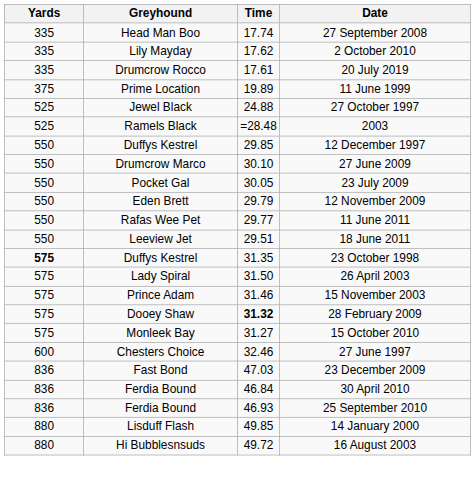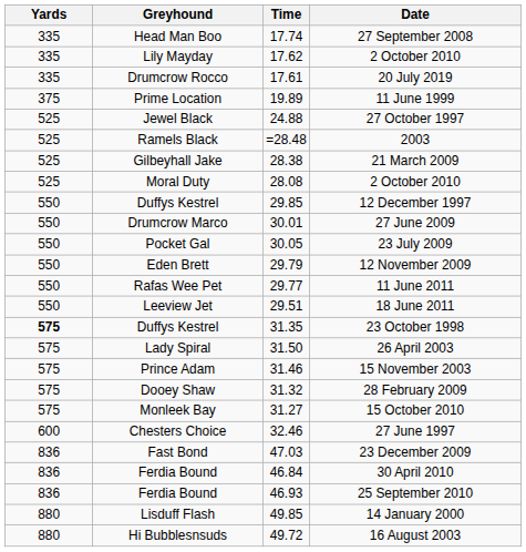+ row: 525 | Gilbeyhall Jake | 28.38 | 21 March 2009
+ row: 525 | Moral Duty | 28.08 | 2 October 2010
27 June 2009 | Time: 30.10 -> 30.01
28 February 2009 | Time: bold -> normal
